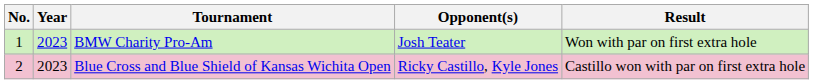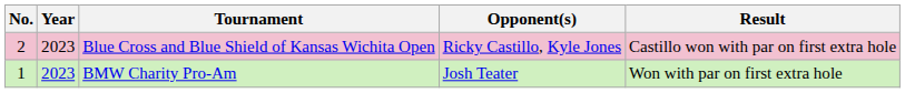rows swapped: BMW Charity Pro-Am <-> Blue Cross and Blue Shield of Kansas Wichita Open
